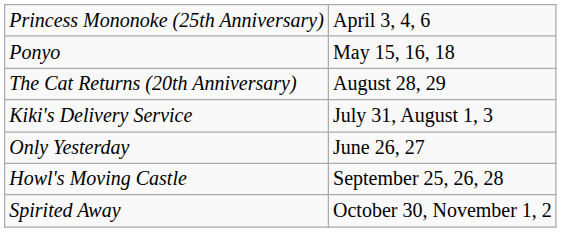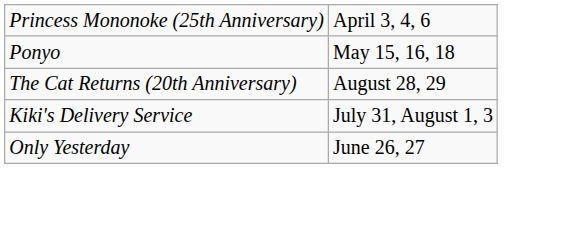- row: Howl's Moving Castle | September 25, 26, 28
- row: Spirited Away | October 30, November 1, 2
